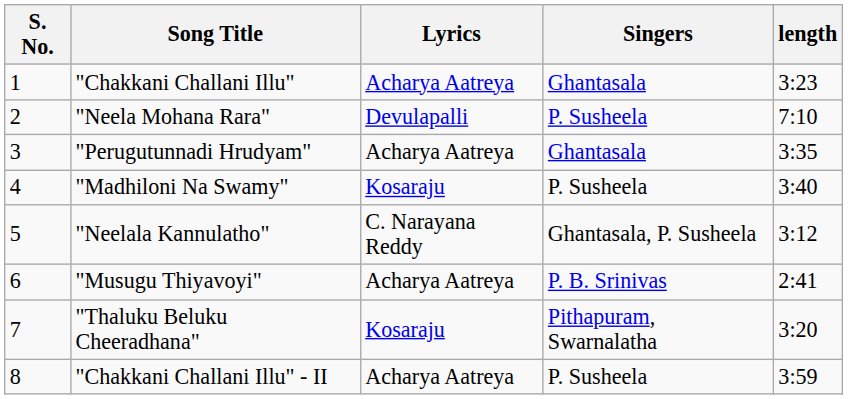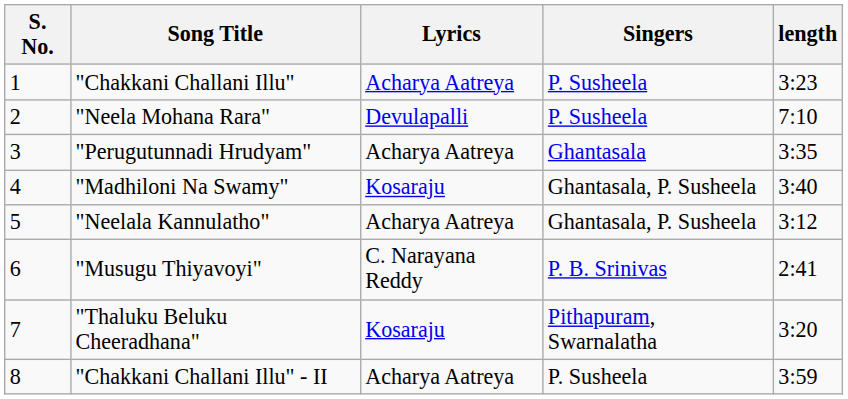"Chakkani Challani Illu" | Singers: Ghantasala -> P. Susheela
"Madhiloni Na Swamy" | Singers: P. Susheela -> Ghantasala, P. Susheela
"Neelala Kannulatho" | Lyrics: C. Narayana Reddy -> Acharya Aatreya
"Musugu Thiyavoyi" | Lyrics: Acharya Aatreya -> C. Narayana Reddy
